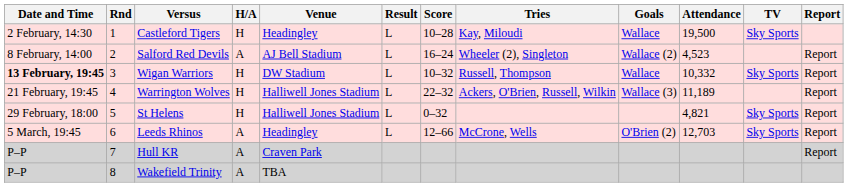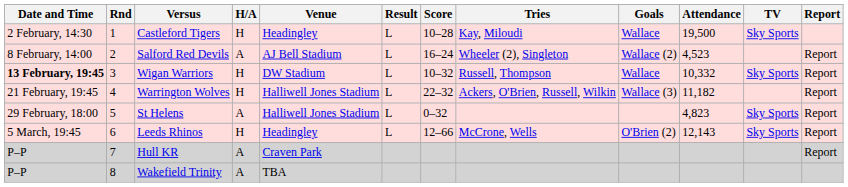Warrington Wolves | Attendance: 11,189 -> 11,182
St Helens | H/A: H -> A
St Helens | Attendance: 4,821 -> 4,823
Leeds Rhinos | H/A: A -> H
Leeds Rhinos | Attendance: 12,703 -> 12,143
